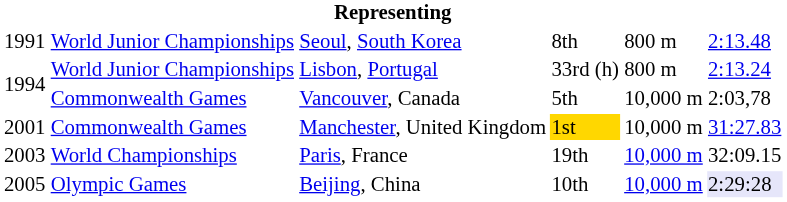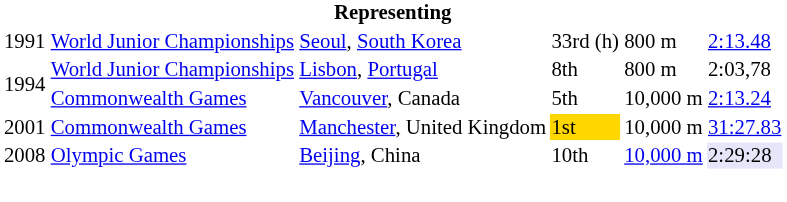Seoul, South Korea | column 4: 8th -> 33rd (h)
Lisbon, Portugal | column 4: 33rd (h) -> 8th
Lisbon, Portugal | column 6: 2:13.24 -> 2:03,78
Vancouver, Canada | column 6: 2:03,78 -> 2:13.24
- row: 2003 | World Championships | Paris, France | 19th | 10,000 m | 32:09.15
Beijing, China | column 1: 2005 -> 2008
